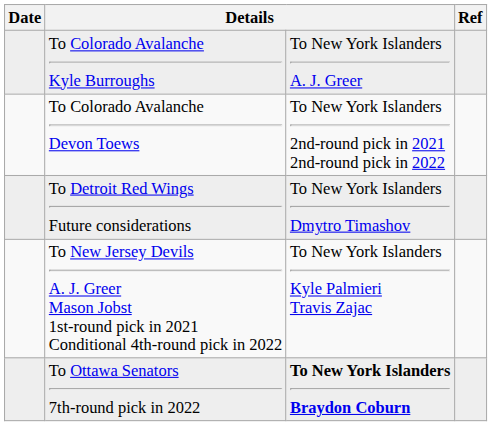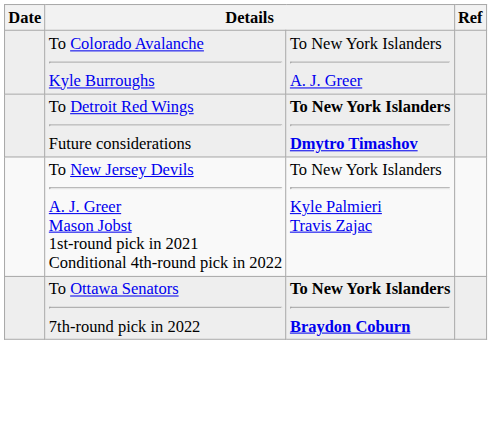- row: To Colorado Avalanche Devon Toews | To New York Islanders 2nd-round pick in 2021 2nd-round pick in 2022
To Detroit Red Wings Future considerations | column 3: normal -> bold
